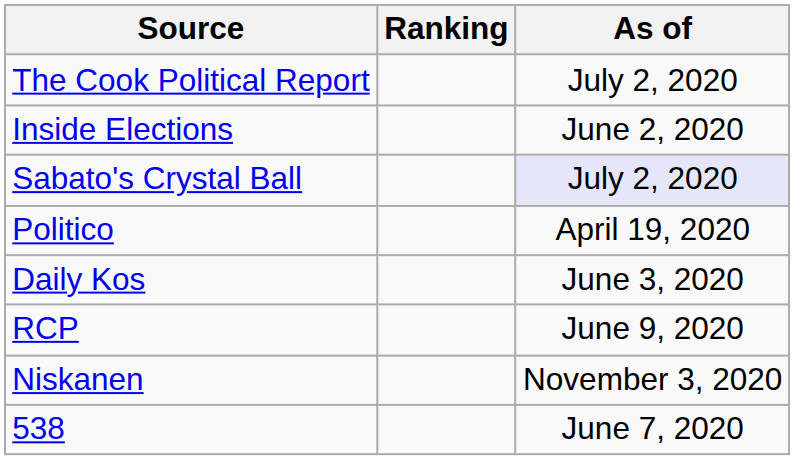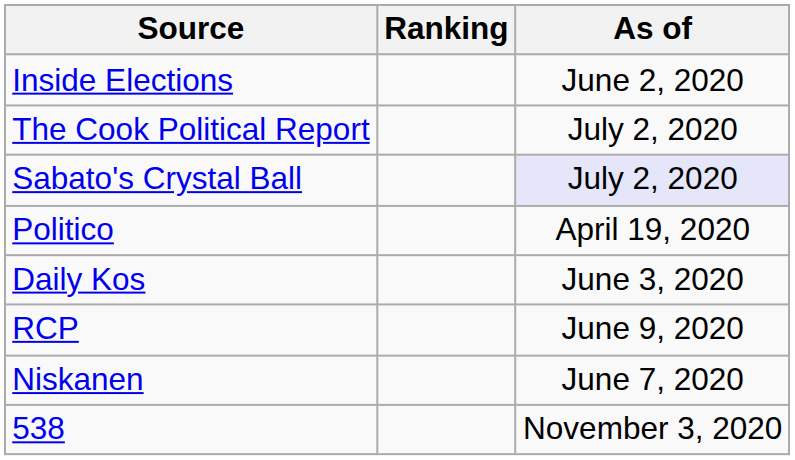rows swapped: The Cook Political Report <-> Inside Elections
Niskanen | As of: November 3, 2020 -> June 7, 2020
538 | As of: June 7, 2020 -> November 3, 2020
